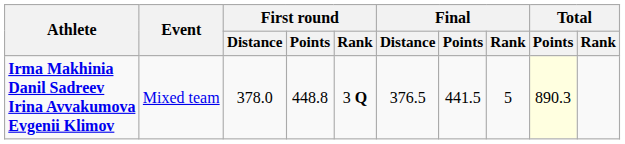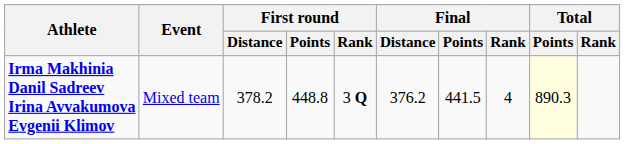Irma Makhinia Danil Sadreev Irina Avvakumova Evgenii Klimov | First round / Distance: 378.0 -> 378.2
Irma Makhinia Danil Sadreev Irina Avvakumova Evgenii Klimov | Final / Distance: 376.5 -> 376.2
Irma Makhinia Danil Sadreev Irina Avvakumova Evgenii Klimov | Final / Rank: 5 -> 4
